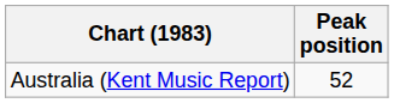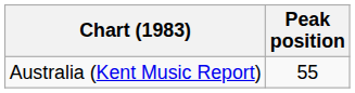Australia (Kent Music Report) | Peak position: 52 -> 55
